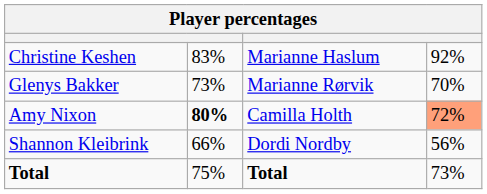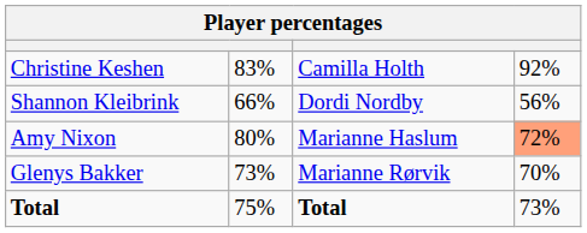Christine Keshen | column 3: Marianne Haslum -> Camilla Holth
rows swapped: Glenys Bakker <-> Shannon Kleibrink
Amy Nixon | column 2: bold -> normal
Amy Nixon | column 3: Camilla Holth -> Marianne Haslum
